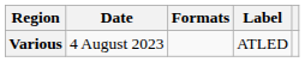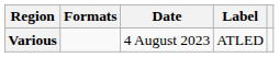columns swapped: Date <-> Formats
